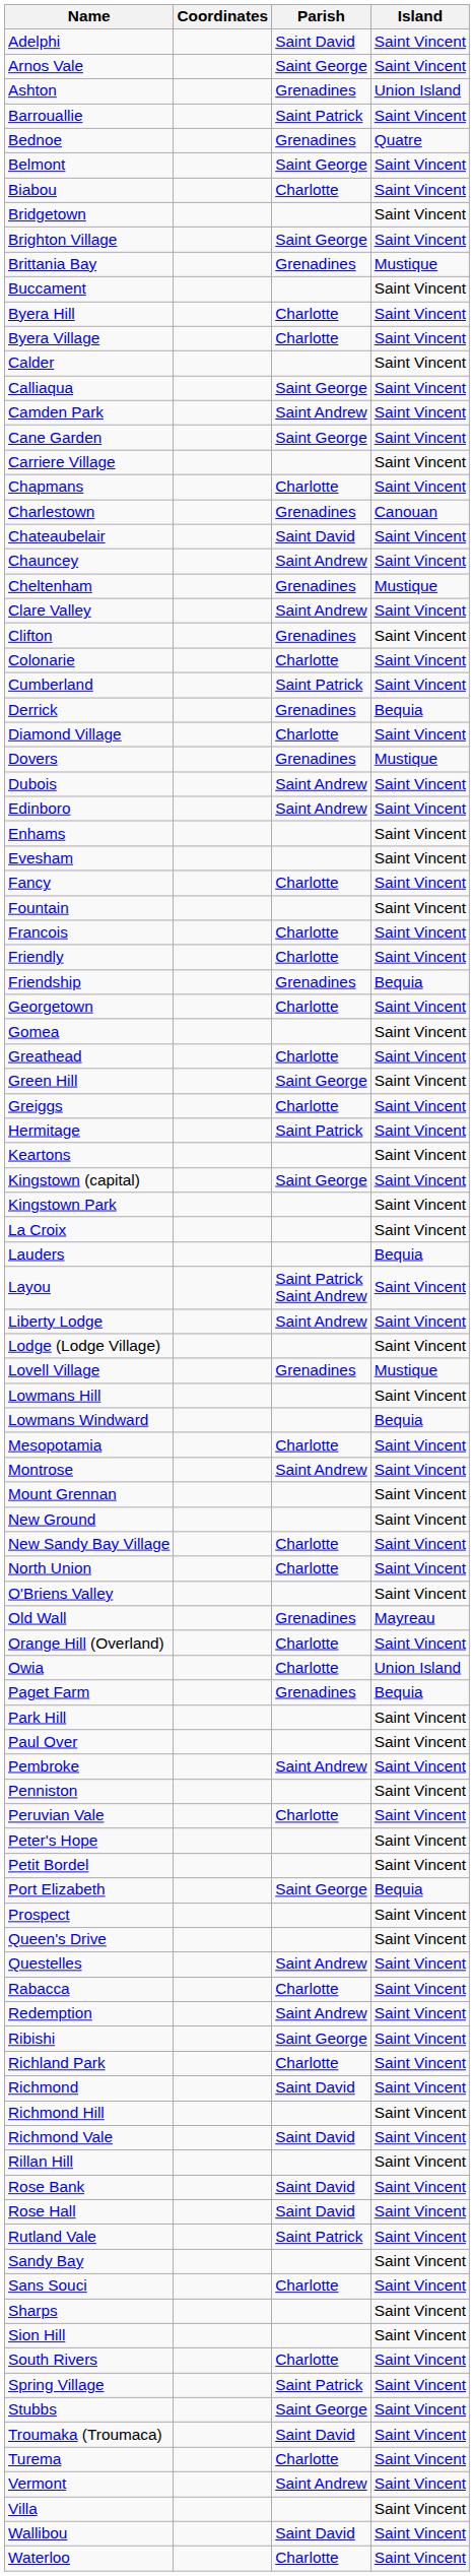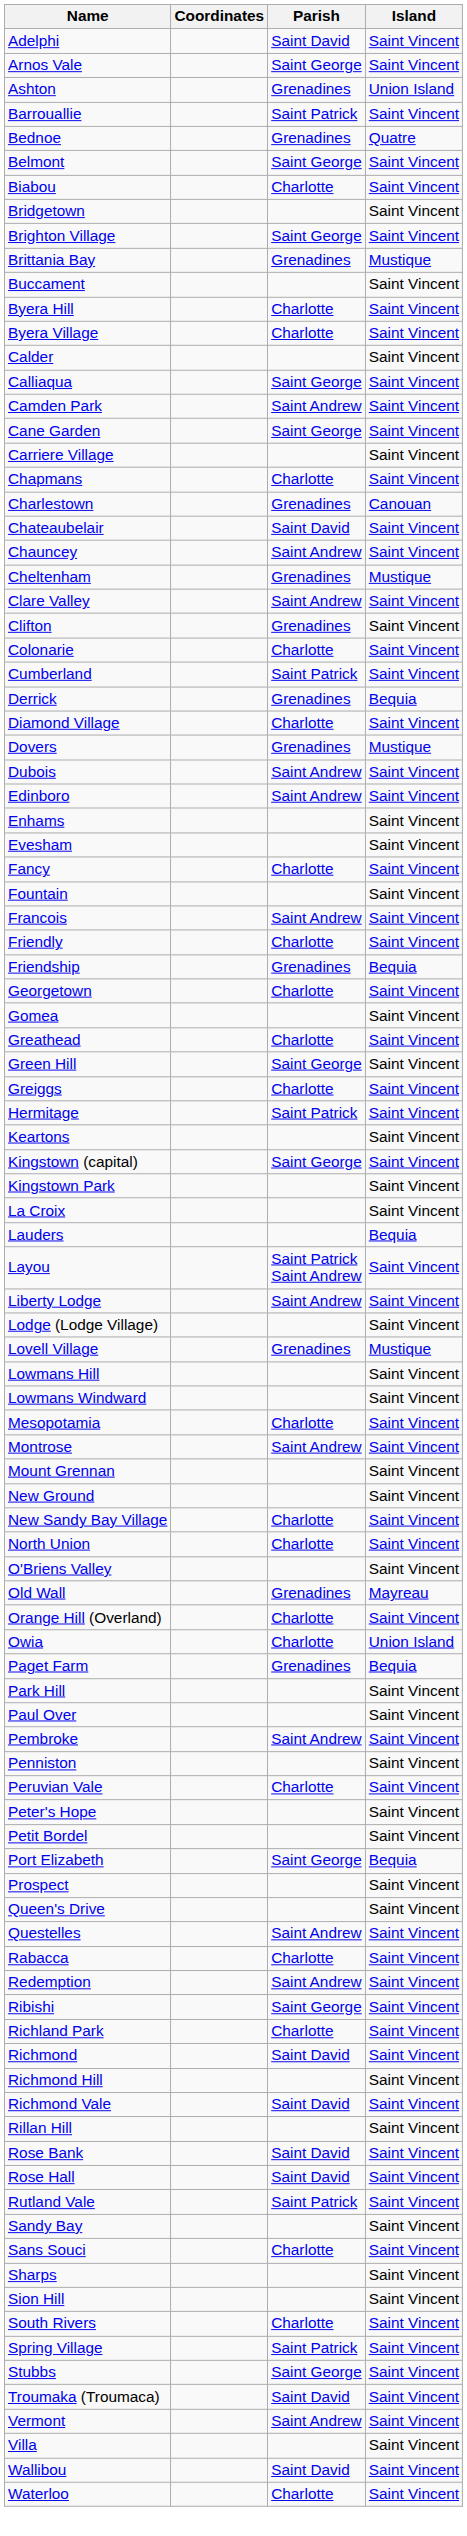Francois | Parish: Charlotte -> Saint Andrew
Lowmans Windward | Island: Bequia -> Saint Vincent
- row: Turema | Charlotte | Saint Vincent
